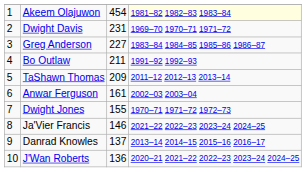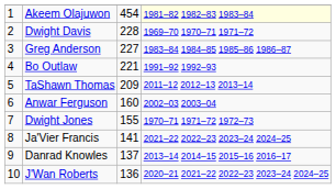Dwight Davis | column 3: 231 -> 228
Bo Outlaw | column 3: 211 -> 221
Anwar Ferguson | column 3: 161 -> 160
Ja'Vier Francis | column 3: 146 -> 141
